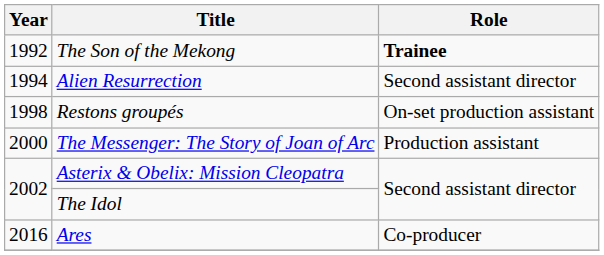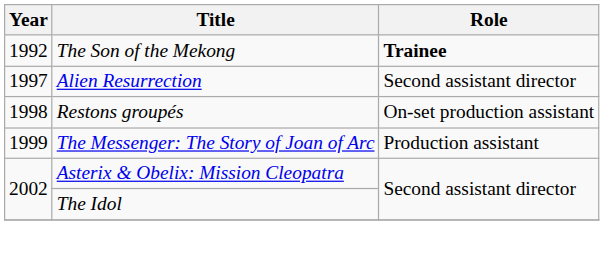Alien Resurrection | Year: 1994 -> 1997
The Messenger: The Story of Joan of Arc | Year: 2000 -> 1999
- row: 2016 | Ares | Co-producer
